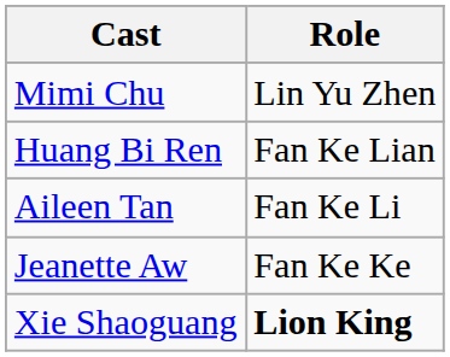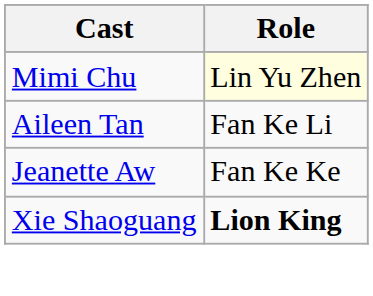Mimi Chu | Role: no background -> lightyellow background
- row: Huang Bi Ren | Fan Ke Lian
